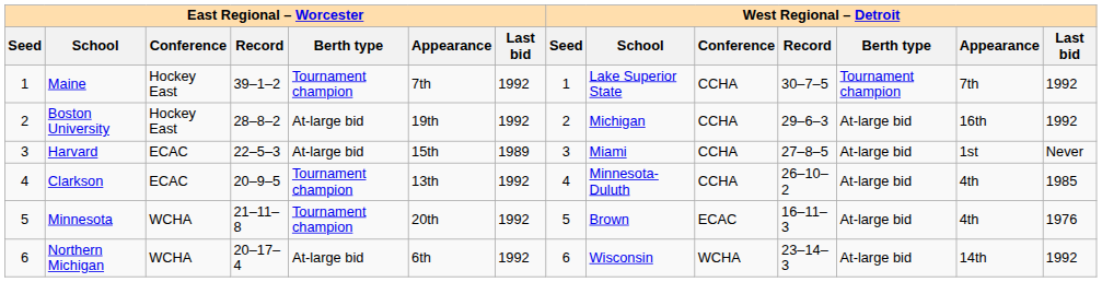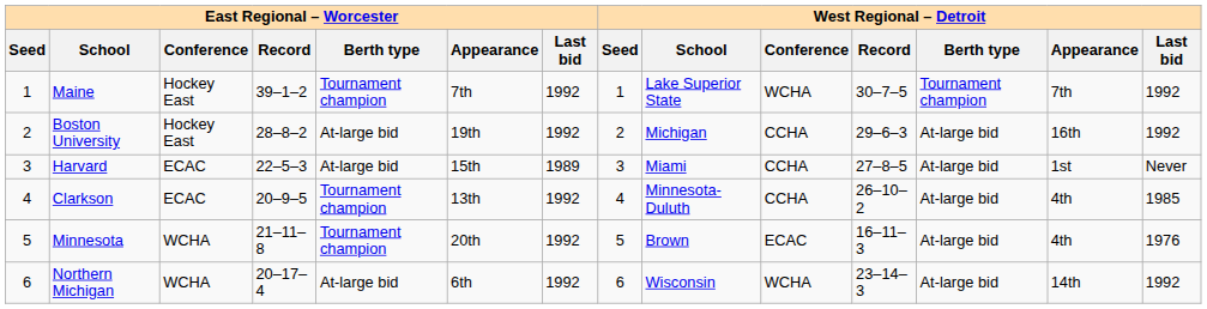Maine | West Regional – Detroit / Conference: CCHA -> WCHA
